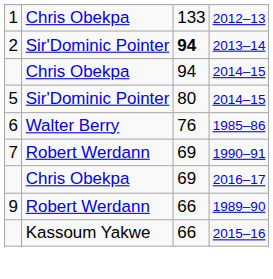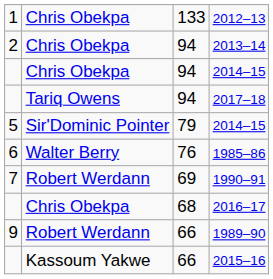2013–14 | column 2: Sir'Dominic Pointer -> Chris Obekpa
2013–14 | column 3: bold -> normal
+ row: Tariq Owens | 94 | 2017–18
5 / 2014–15 | column 3: 80 -> 79
2016–17 | column 3: 69 -> 68
